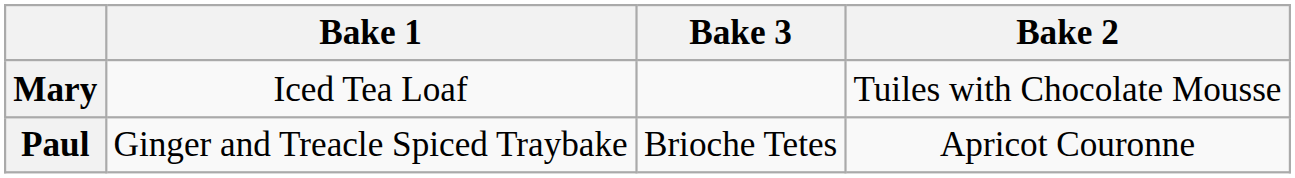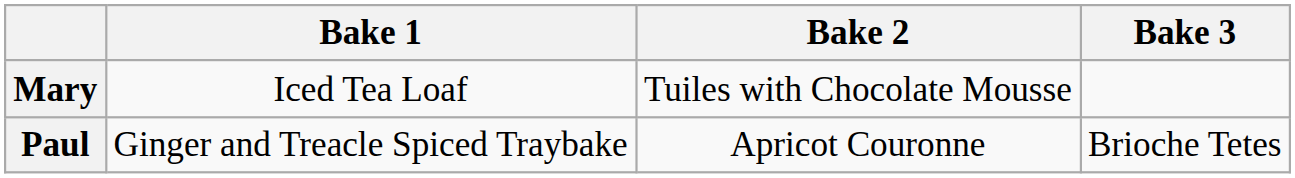columns swapped: Bake 2 <-> Bake 3
